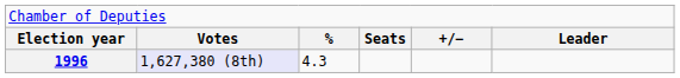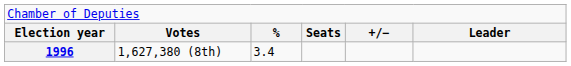1996 | column 2: lavender background -> no background
1996 | column 3: 4.3 -> 3.4
